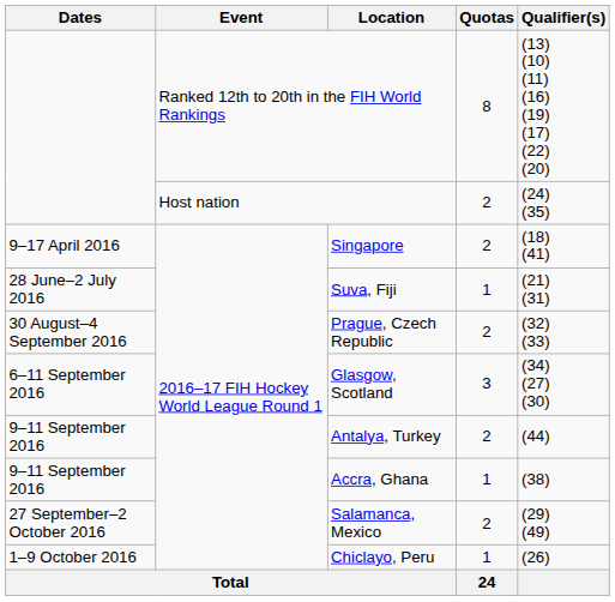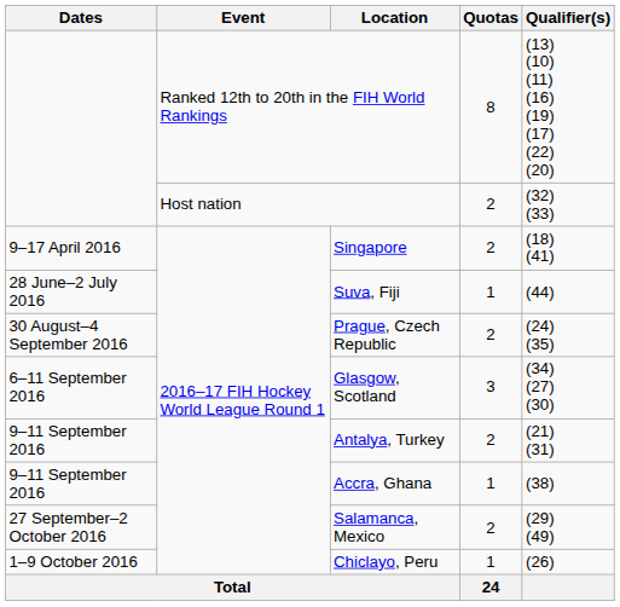Host nation | Qualifier(s): (24) (35) -> (32) (33)
Suva, Fiji | Qualifier(s): (21) (31) -> (44)
Prague, Czech Republic | Qualifier(s): (32) (33) -> (24) (35)
Antalya, Turkey | Qualifier(s): (44) -> (21) (31)
